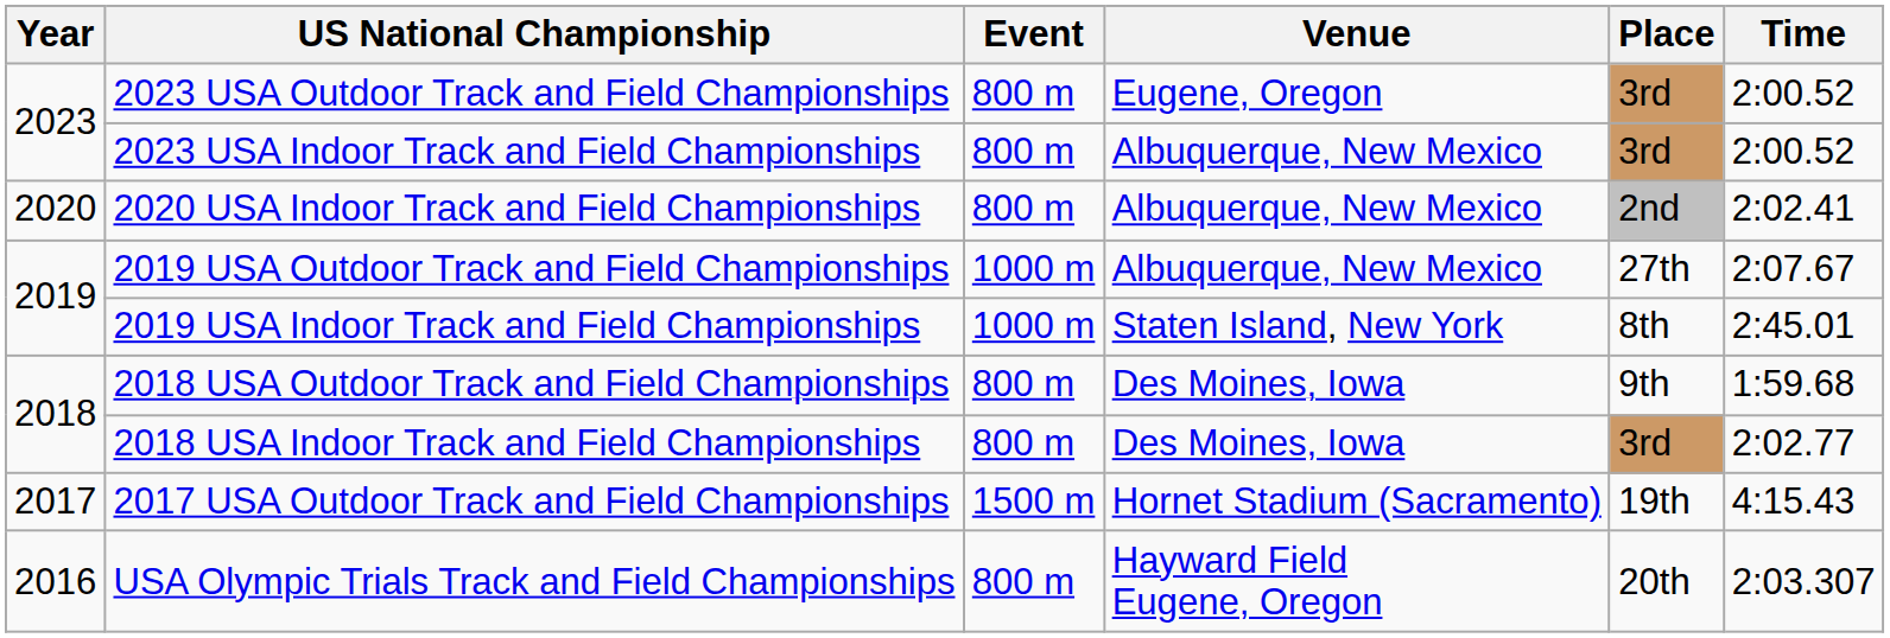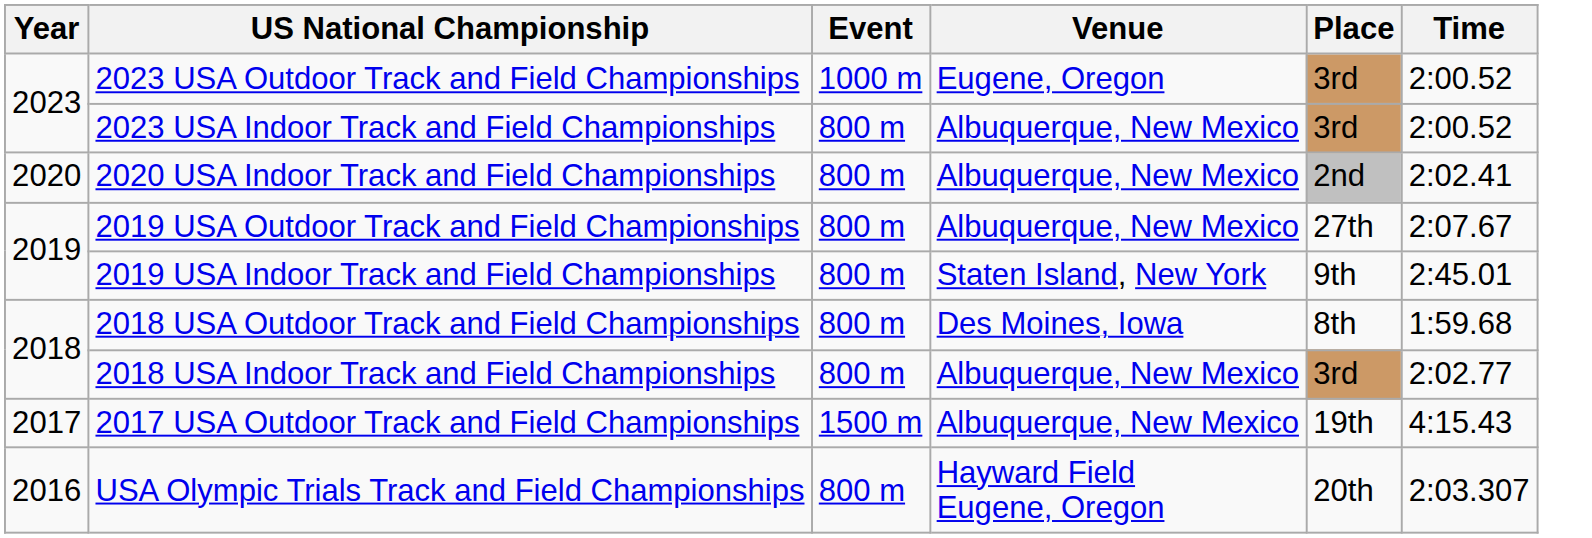2023 USA Outdoor Track and Field Championships | Event: 800 m -> 1000 m
2019 USA Outdoor Track and Field Championships | Event: 1000 m -> 800 m
2019 USA Indoor Track and Field Championships | Event: 1000 m -> 800 m
2019 USA Indoor Track and Field Championships | Place: 8th -> 9th
2018 USA Outdoor Track and Field Championships | Place: 9th -> 8th
2018 USA Indoor Track and Field Championships | Venue: Des Moines, Iowa -> Albuquerque, New Mexico
2017 USA Outdoor Track and Field Championships | Venue: Hornet Stadium (Sacramento) -> Albuquerque, New Mexico
